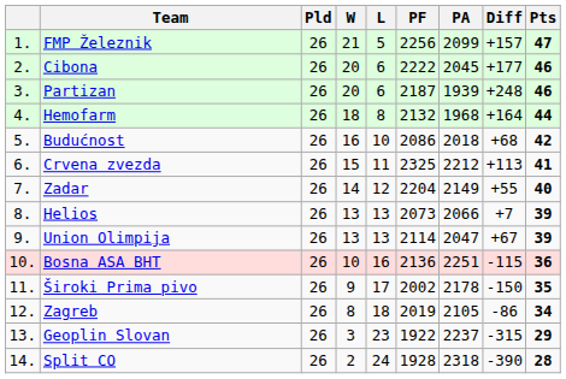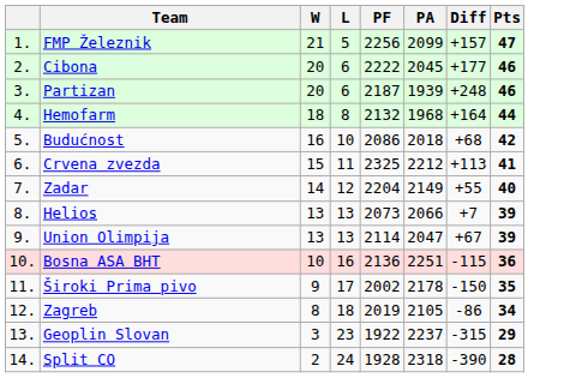- column: Pld | 26 | 26 | 26 | 26 | 26 | 26 | 26 | 26 | 26 | 26 | 26 | 26 | 26 | 26
